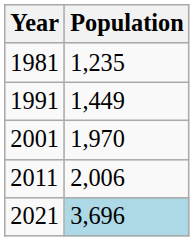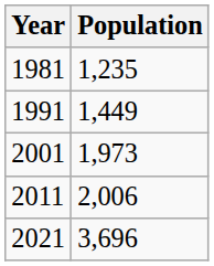2001 | Population: 1,970 -> 1,973
2021 | Population: lightblue background -> no background
